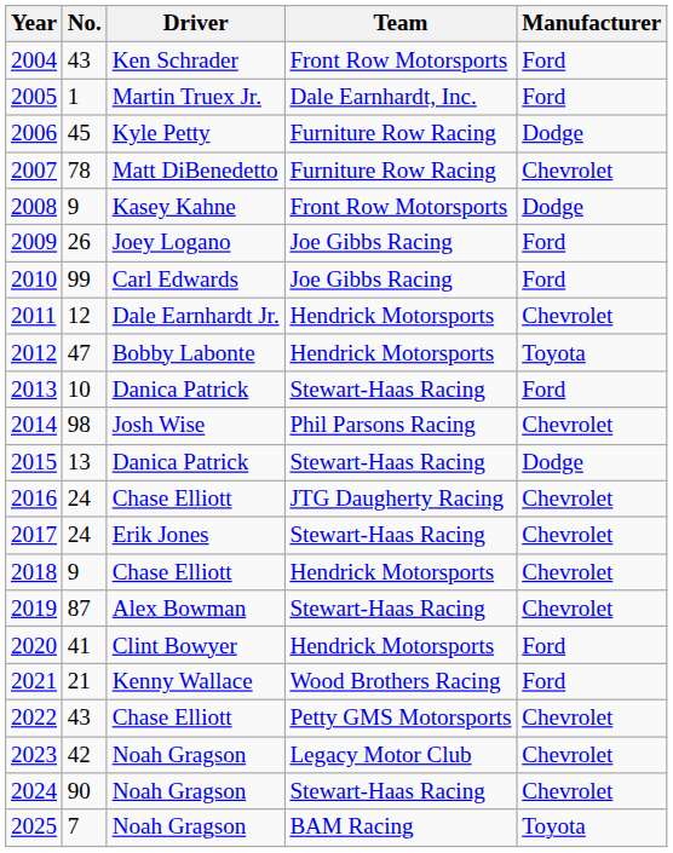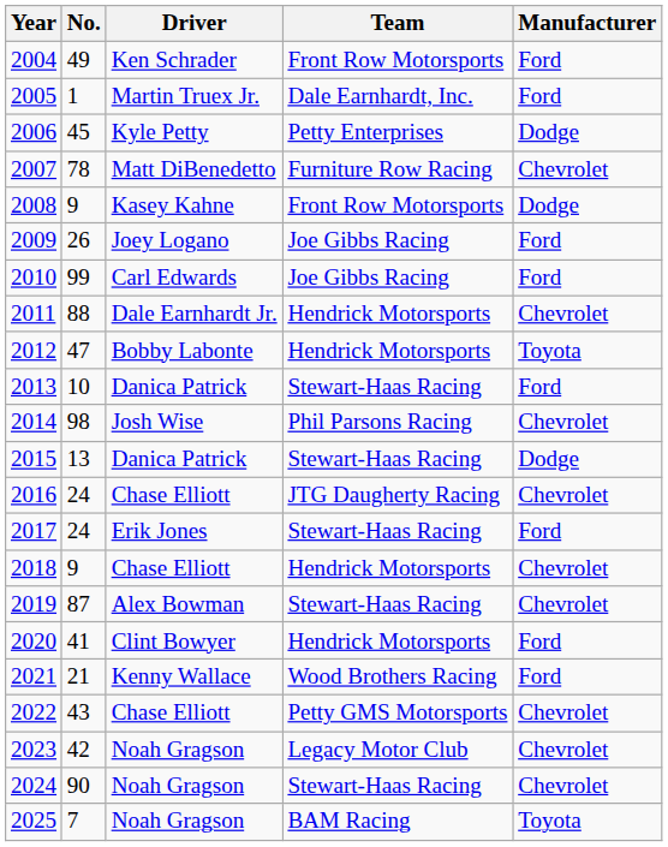2004 | No.: 43 -> 49
2006 | Team: Furniture Row Racing -> Petty Enterprises
2011 | No.: 12 -> 88
2017 | Manufacturer: Chevrolet -> Ford
